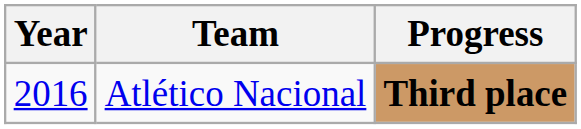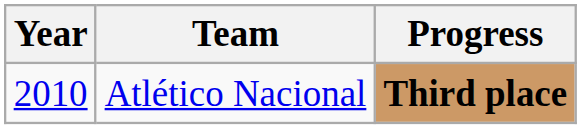Atlético Nacional | Year: 2016 -> 2010
